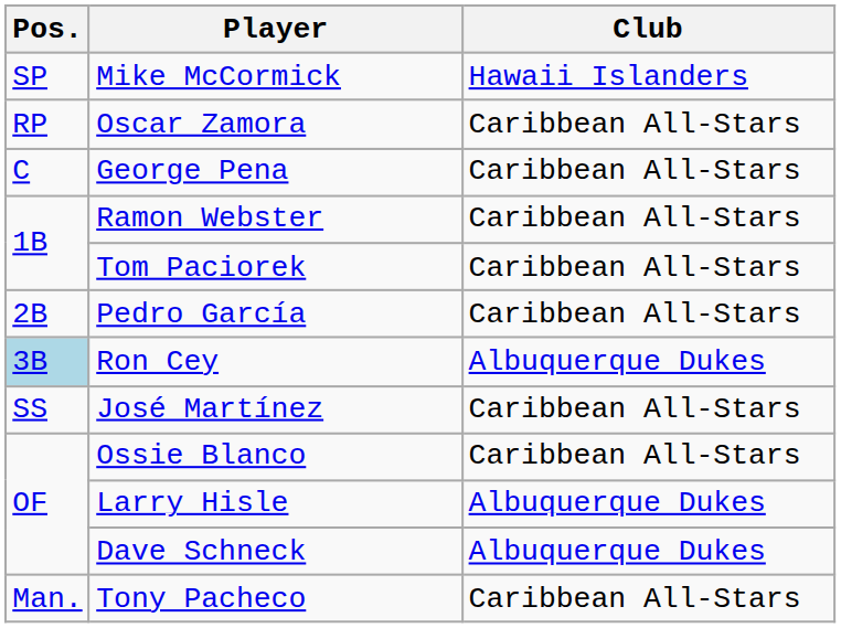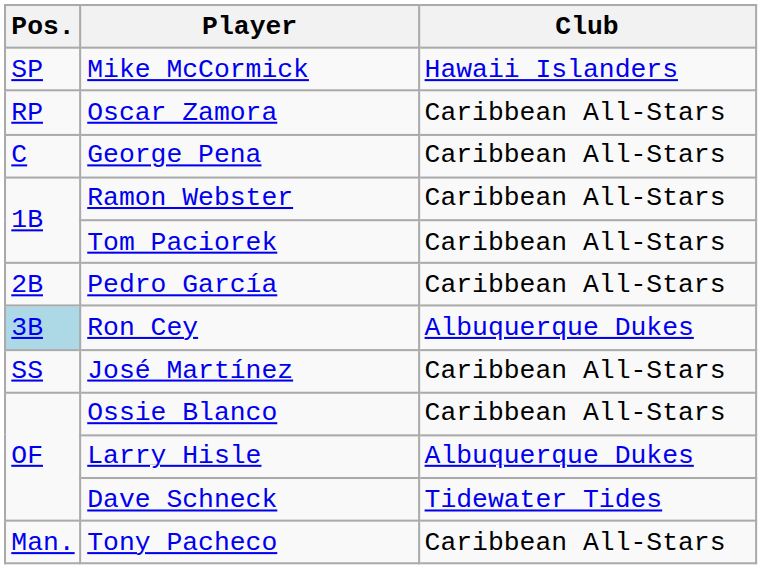Dave Schneck | Club: Albuquerque Dukes -> Tidewater Tides
